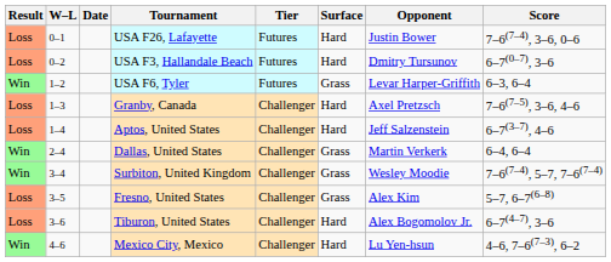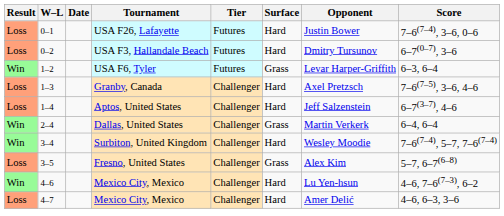Surbiton, United Kingdom | Surface: Grass -> Hard
- row: Loss | 3–6 | Tiburon, United States | Challenger | Hard | Alex Bogomolov Jr. | 6–7(4–7), 3–6
+ row: Loss | 4–7 | Mexico City, Mexico | Challenger | Hard | Amer Delić | 4–6, 6–3, 3–6
